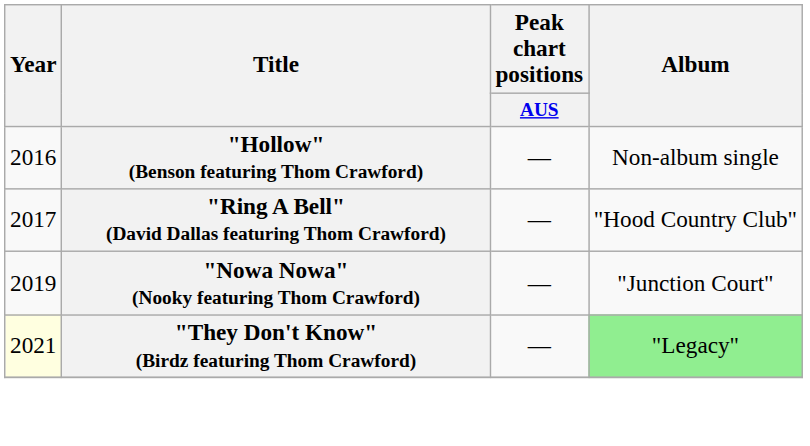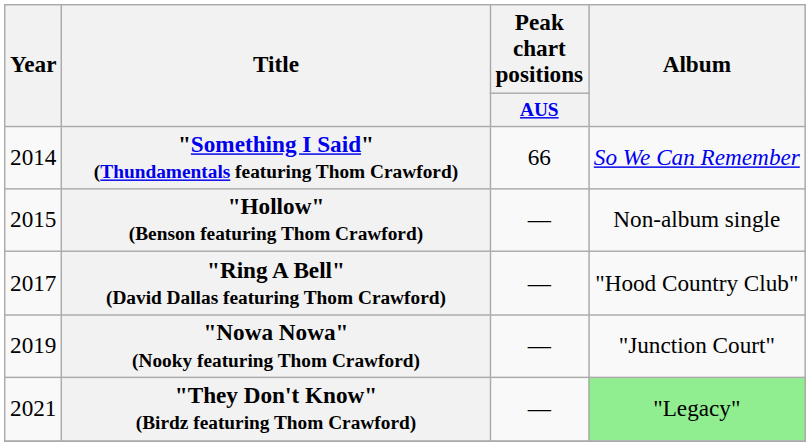+ row: 2014 | "Something I Said" (Thundamentals featuring Thom Crawford) | 66 | So We Can Remember
"Hollow" (Benson featuring Thom Crawford) | Year: 2016 -> 2015
"They Don't Know" (Birdz featuring Thom Crawford) | Year: lightyellow background -> no background
